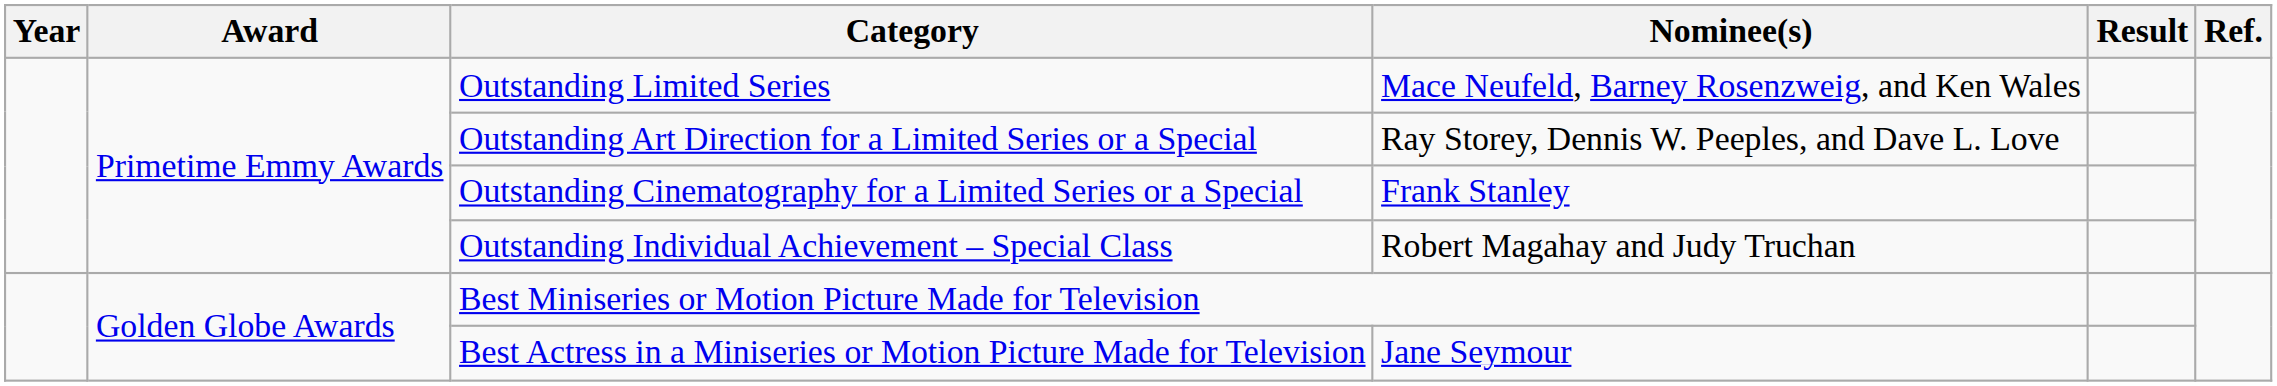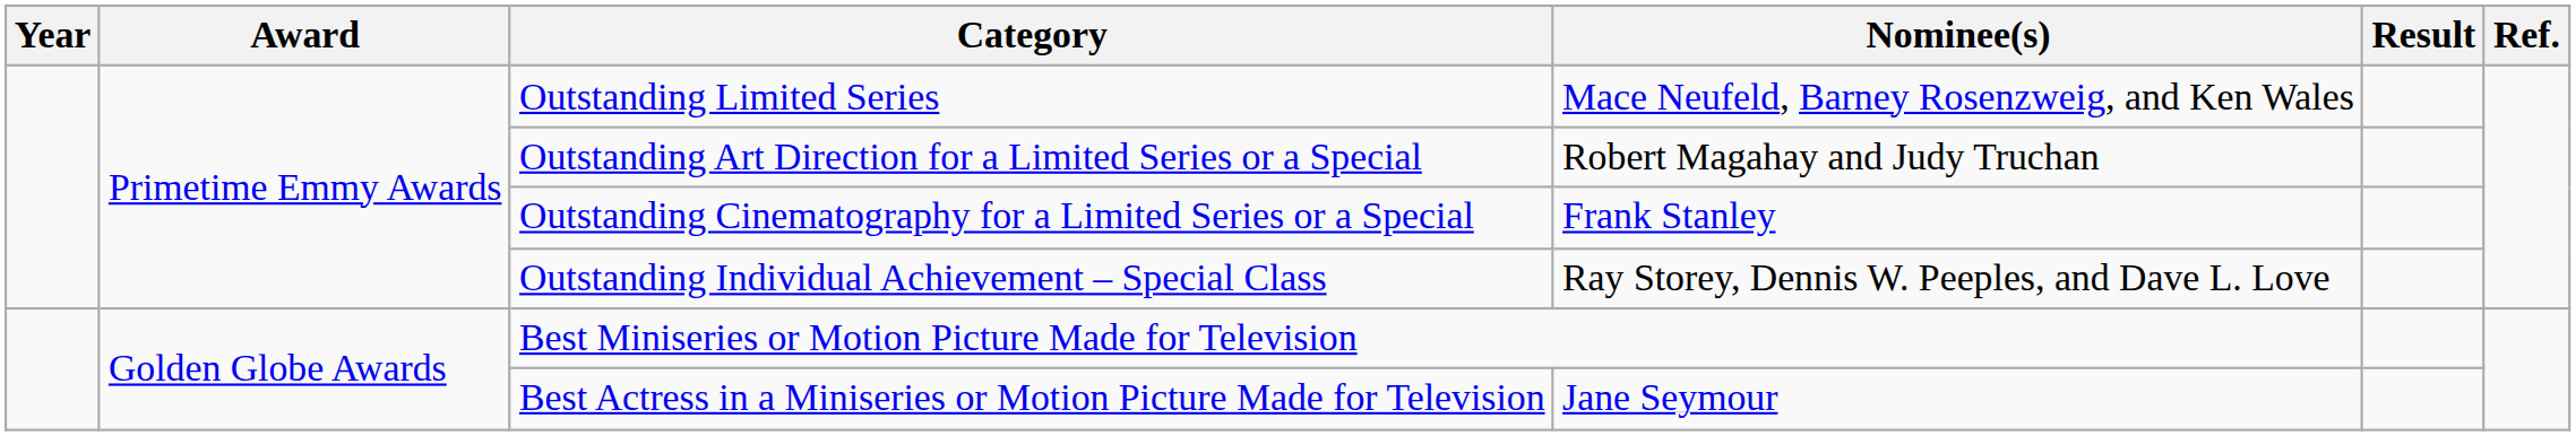Outstanding Art Direction for a Limited Series or a Special | Nominee(s): Ray Storey, Dennis W. Peeples, and Dave L. Love -> Robert Magahay and Judy Truchan
Outstanding Individual Achievement – Special Class | Nominee(s): Robert Magahay and Judy Truchan -> Ray Storey, Dennis W. Peeples, and Dave L. Love
